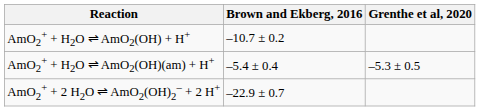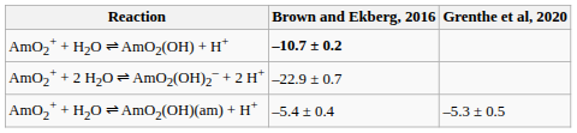AmO2+ + H2O ⇌ AmO2(OH) + H+ | Brown and Ekberg, 2016: normal -> bold
rows swapped: AmO2+ + 2 H2O ⇌ AmO2(OH)2– + 2 H+ <-> AmO2+ + H2O ⇌ AmO2(OH)(am) + H+
